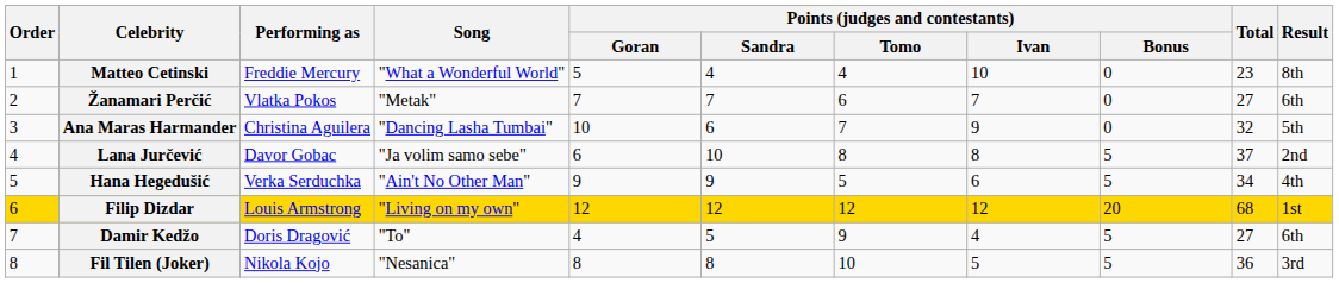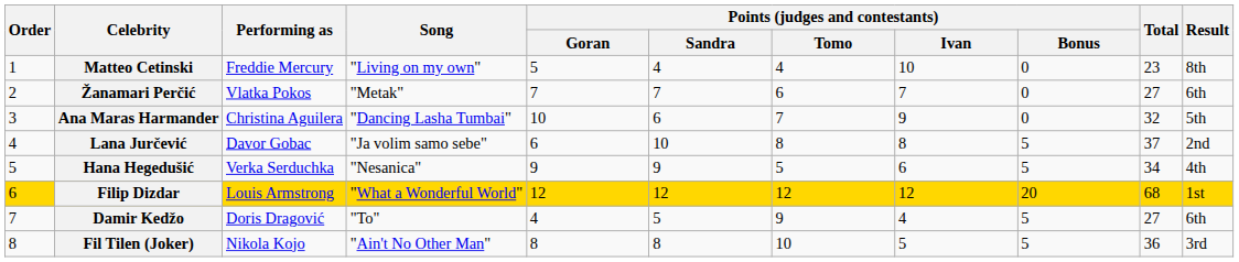Matteo Cetinski | Song: "What a Wonderful World" -> "Living on my own"
Hana Hegedušić | Song: "Ain't No Other Man" -> "Nesanica"
Filip Dizdar | Song: "Living on my own" -> "What a Wonderful World"
Fil Tilen (Joker) | Song: "Nesanica" -> "Ain't No Other Man"
